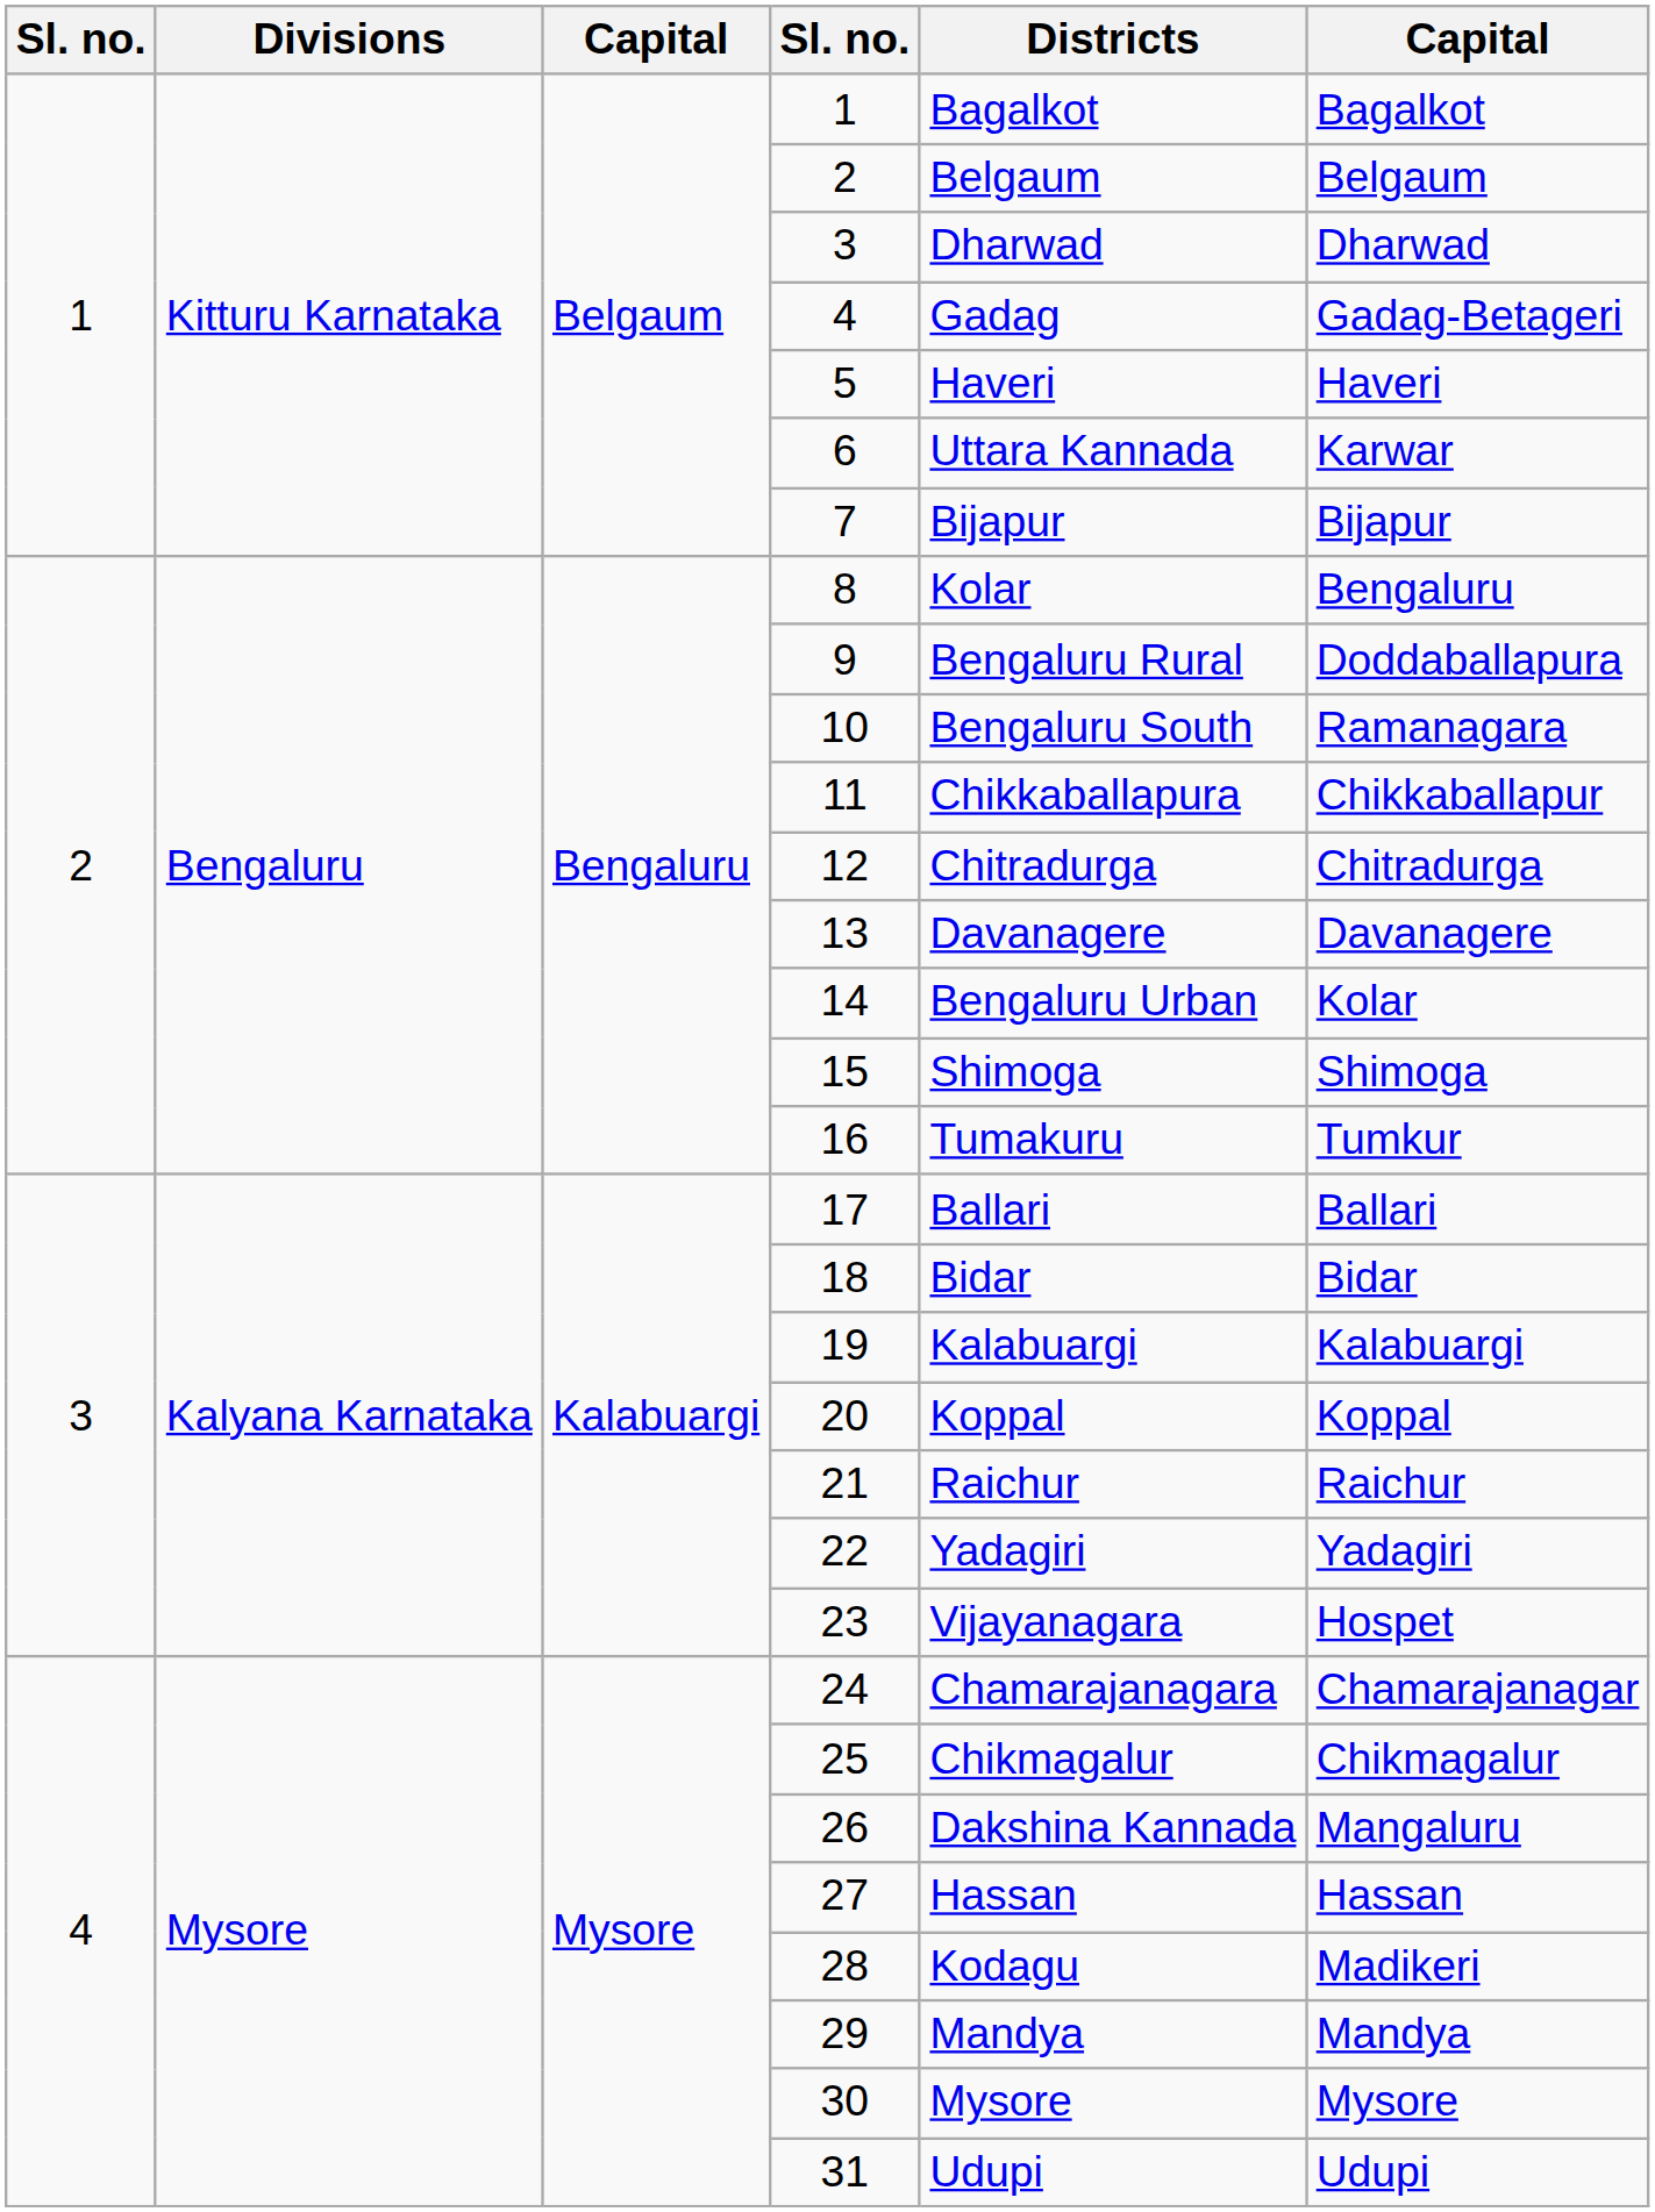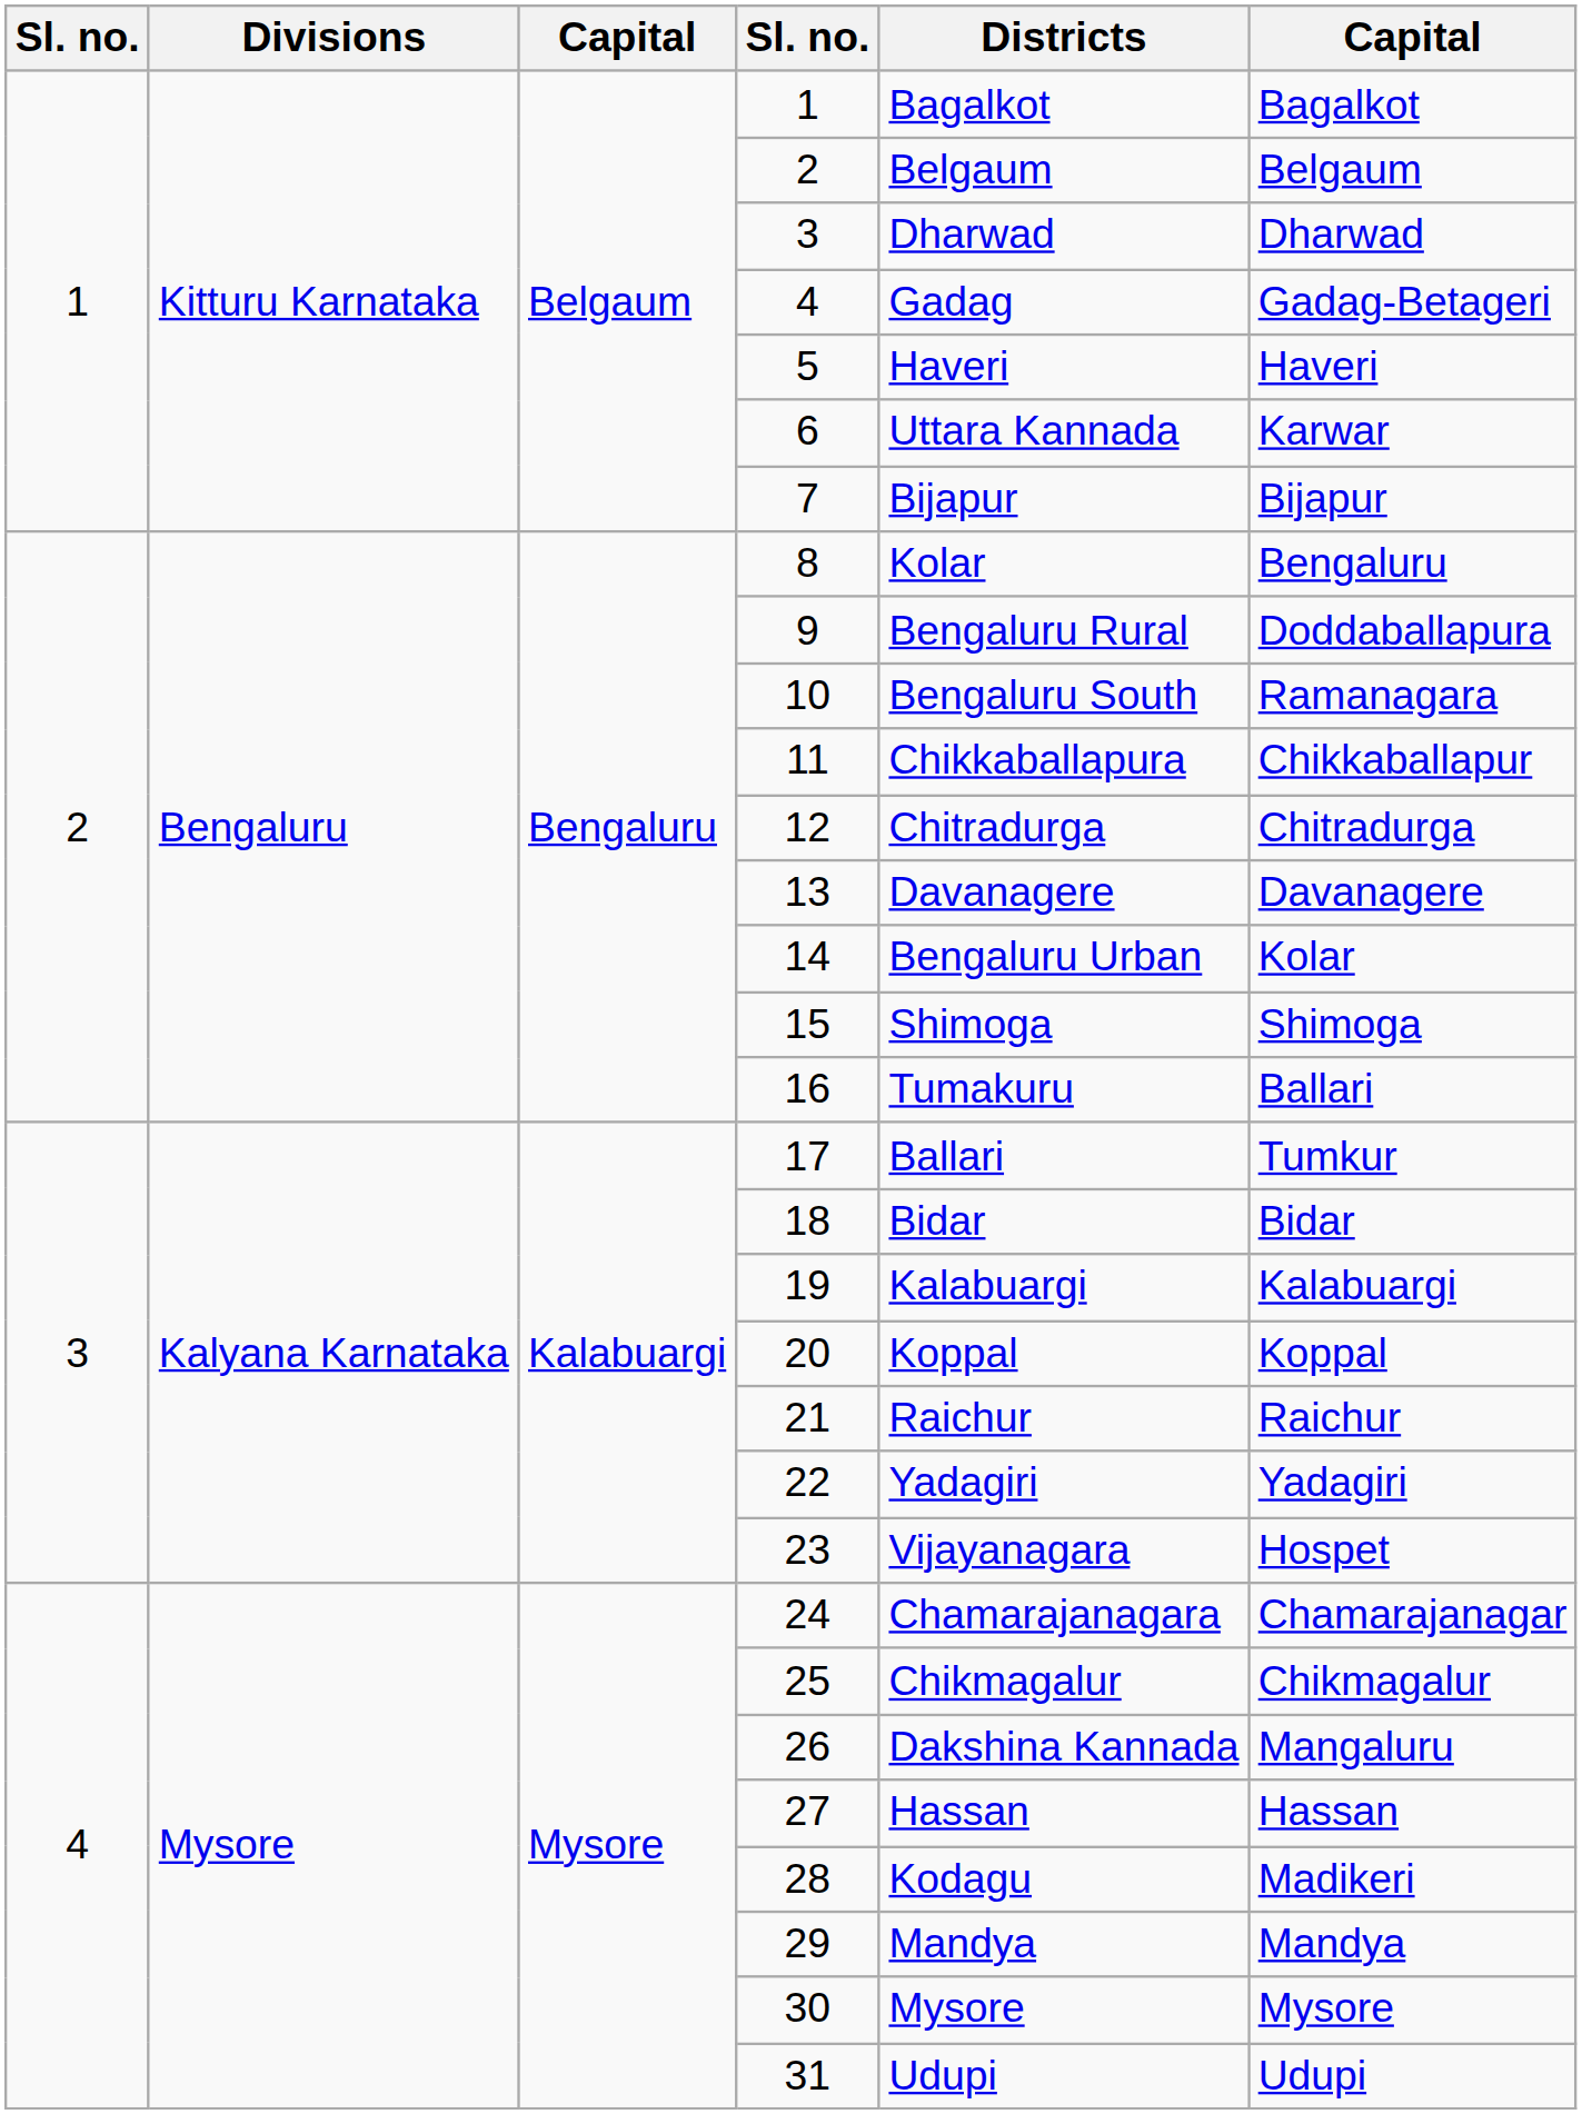16 | column 6: Tumkur -> Ballari
17 | column 6: Ballari -> Tumkur
